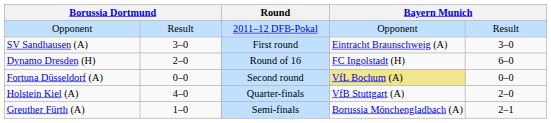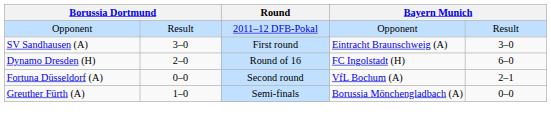Fortuna Düsseldorf (A) | column 4: khaki background -> no background
Fortuna Düsseldorf (A) | column 5: 0–0 -> 2–1
- row: Holstein Kiel (A) | 4–0 | Quarter-finals | VfB Stuttgart (A) | 2–0
Greuther Fürth (A) | column 5: 2–1 -> 0–0
